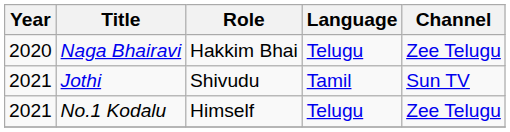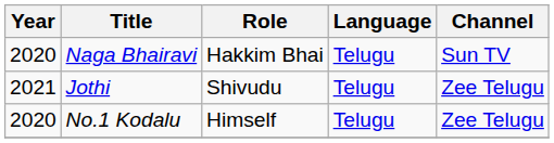Naga Bhairavi | Channel: Zee Telugu -> Sun TV
Jothi | Language: Tamil -> Telugu
Jothi | Channel: Sun TV -> Zee Telugu
No.1 Kodalu | Year: 2021 -> 2020
